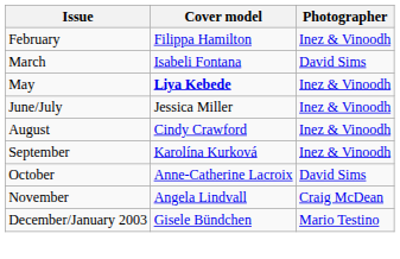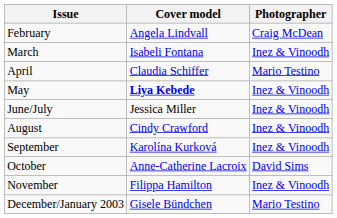February | Cover model: Filippa Hamilton -> Angela Lindvall
February | Photographer: Inez & Vinoodh -> Craig McDean
March | Photographer: David Sims -> Inez & Vinoodh
+ row: April | Claudia Schiffer | Mario Testino
November | Cover model: Angela Lindvall -> Filippa Hamilton
November | Photographer: Craig McDean -> Inez & Vinoodh
